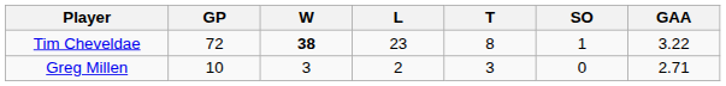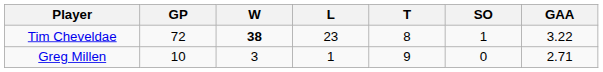Greg Millen | L: 2 -> 1
Greg Millen | T: 3 -> 9
